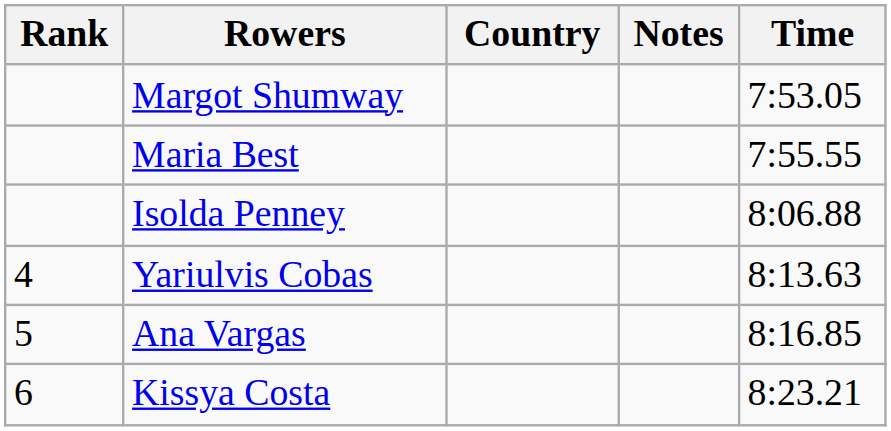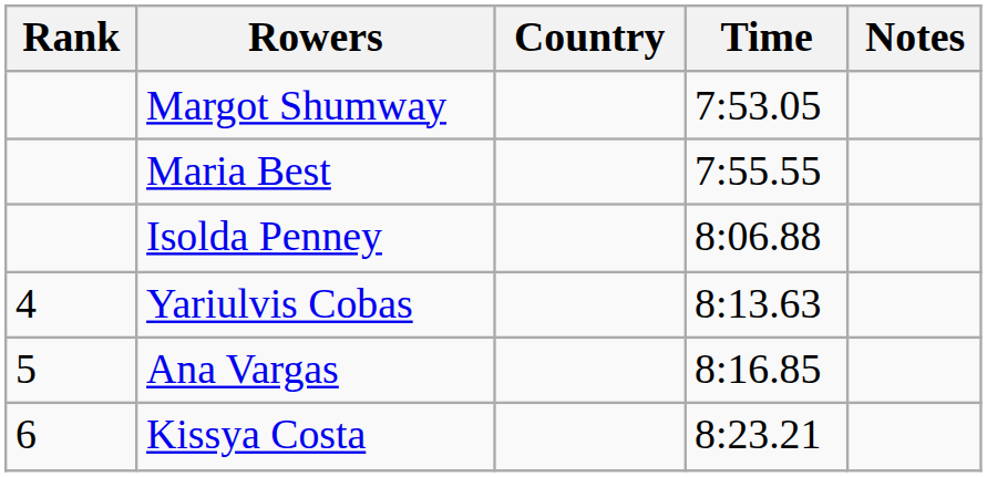columns swapped: Time <-> Notes
